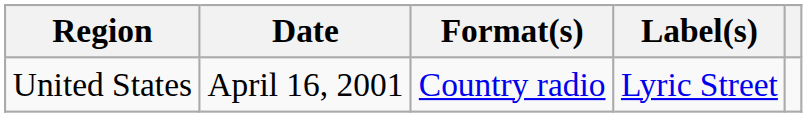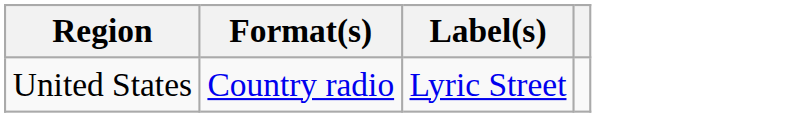- column: Date | April 16, 2001
